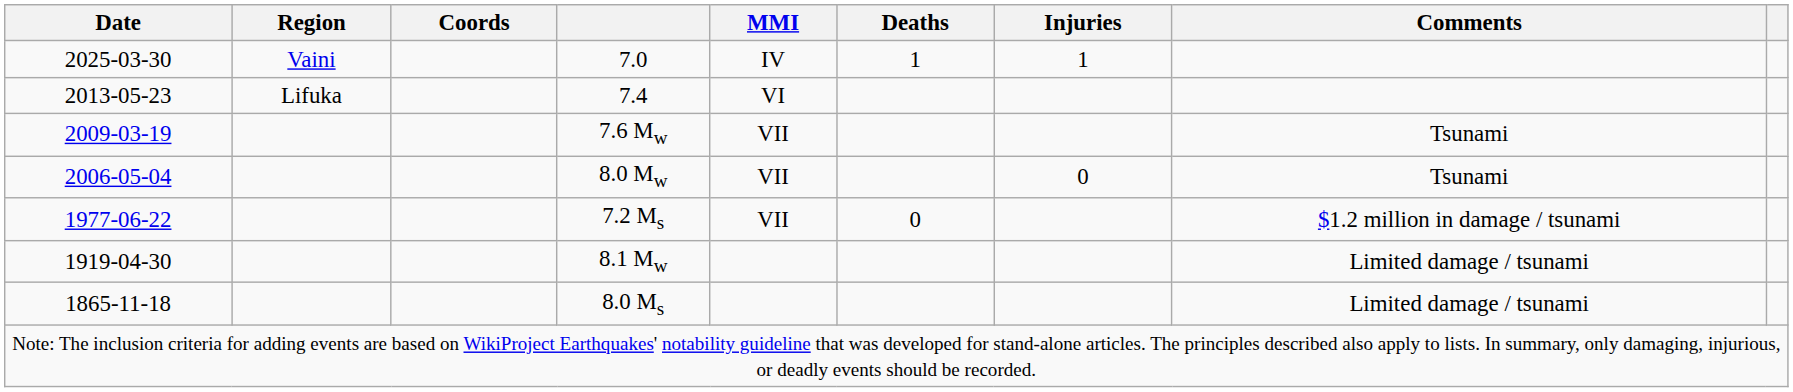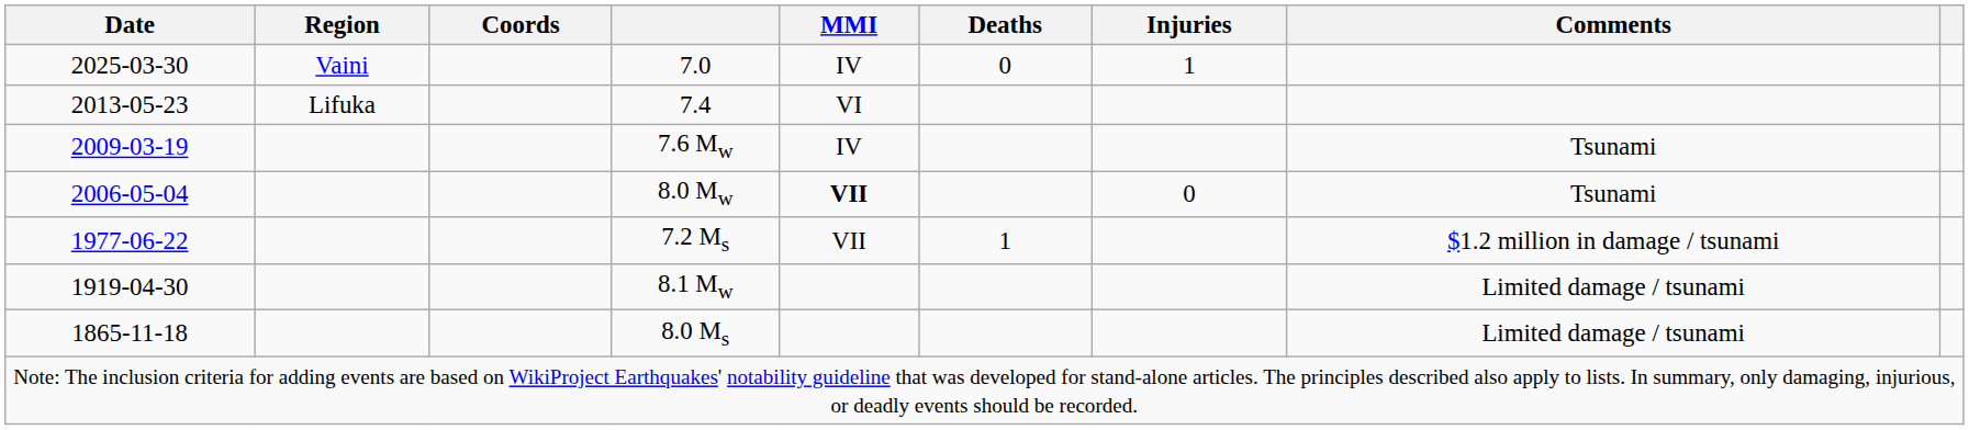7.0 | Deaths: 1 -> 0
7.6 Mw | MMI: VII -> IV
8.0 Mw | MMI: normal -> bold
7.2 Ms | Deaths: 0 -> 1
